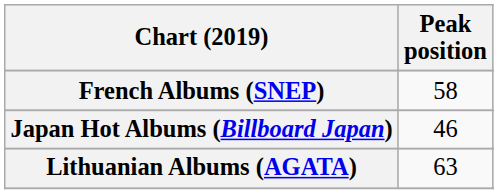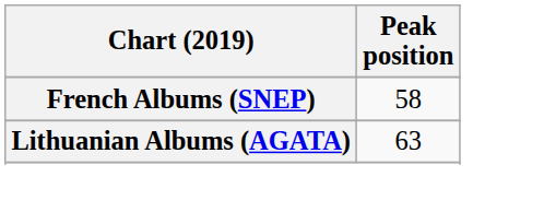- row: Japan Hot Albums (Billboard Japan) | 46
